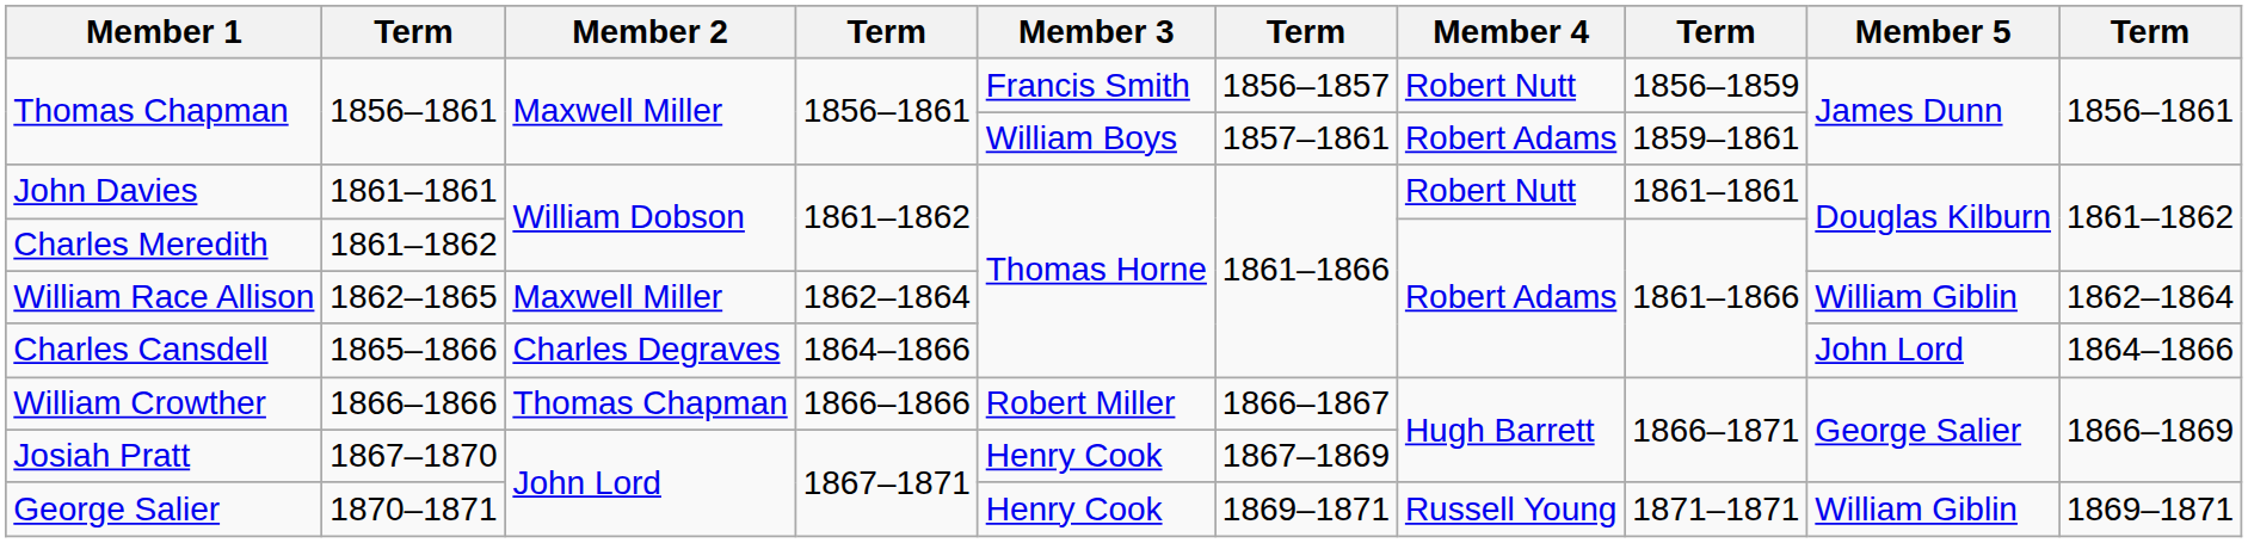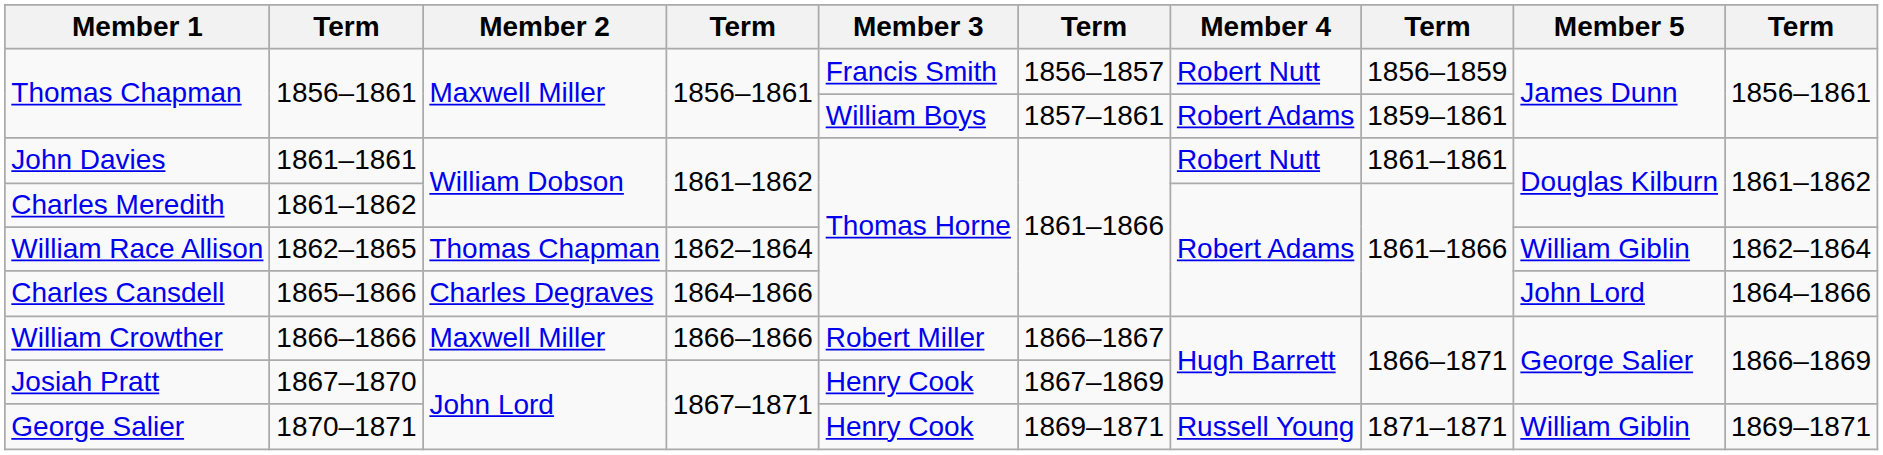William Race Allison | Member 2: Maxwell Miller -> Thomas Chapman
William Crowther | Member 2: Thomas Chapman -> Maxwell Miller
